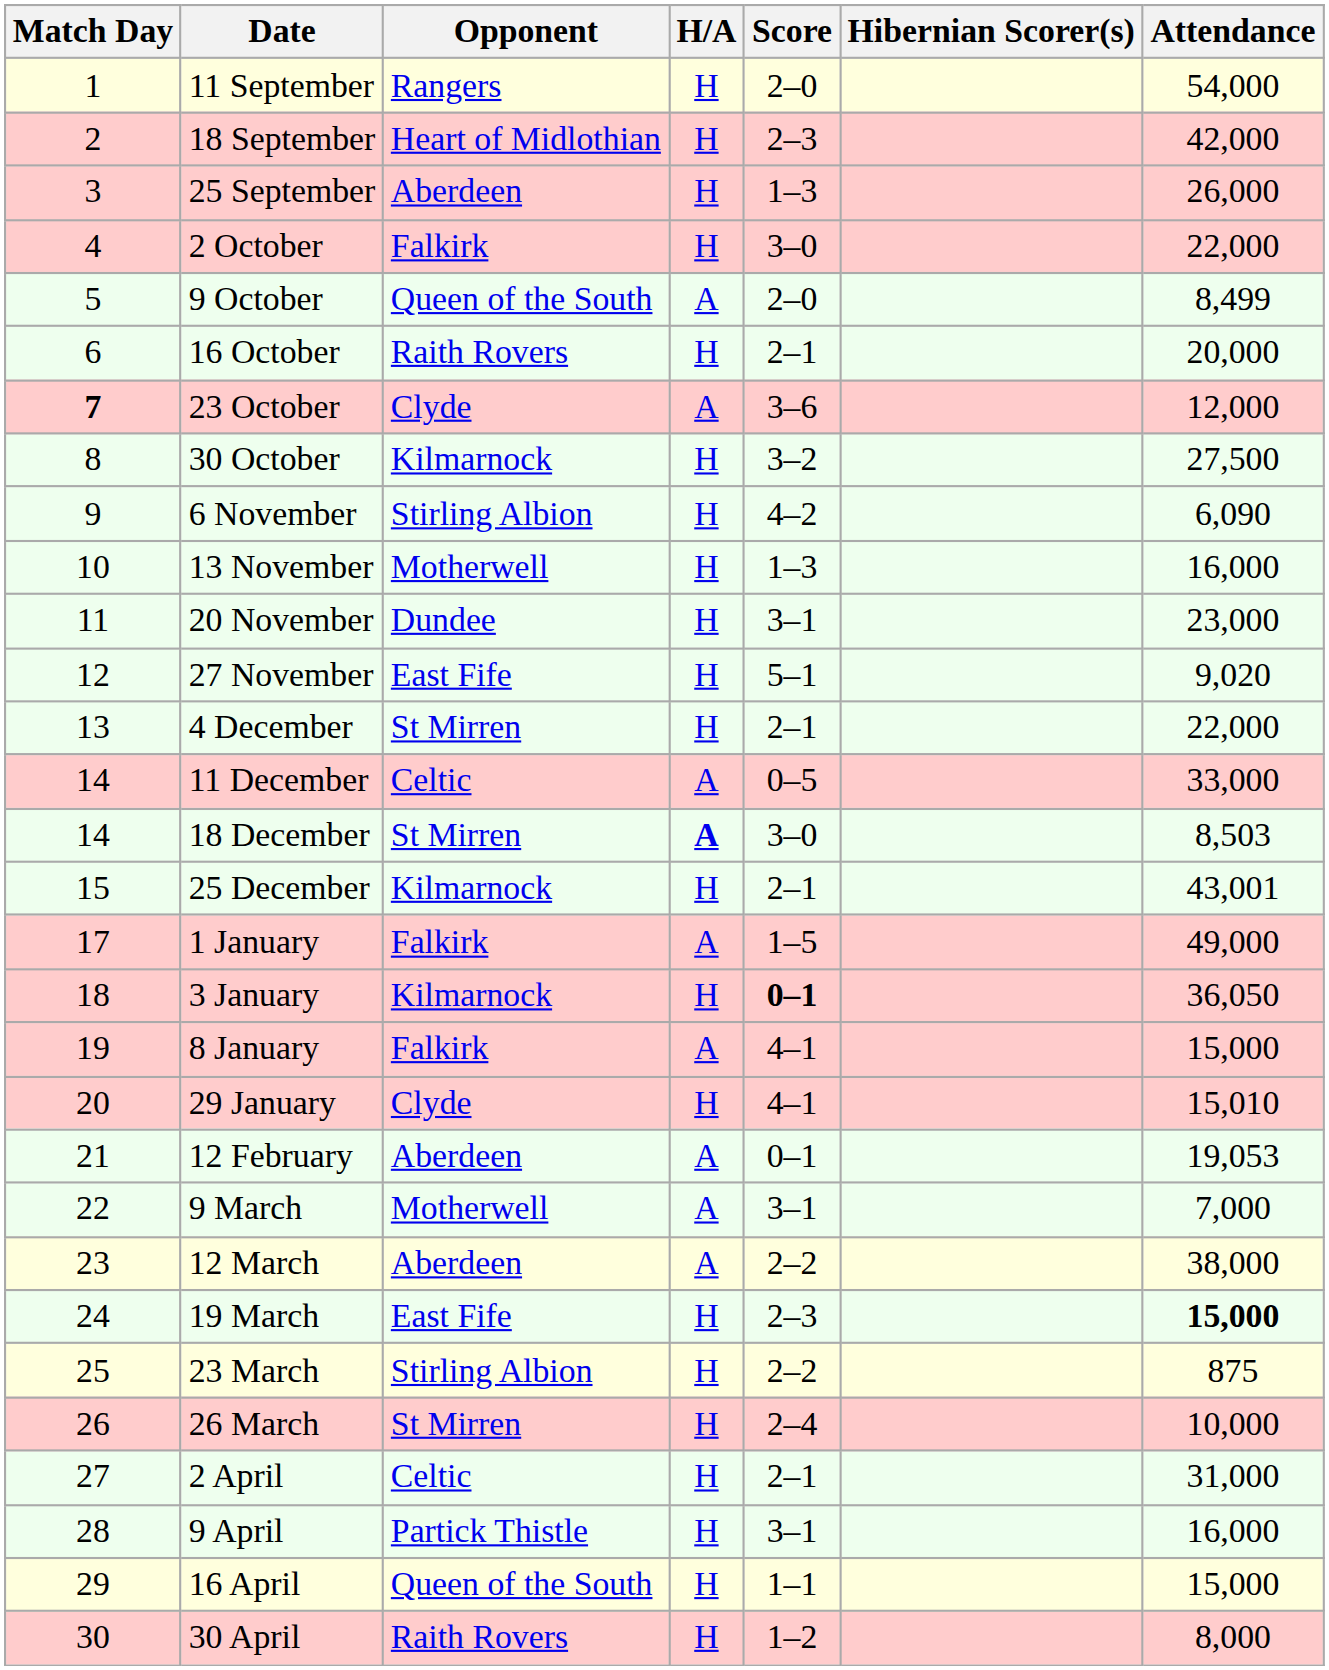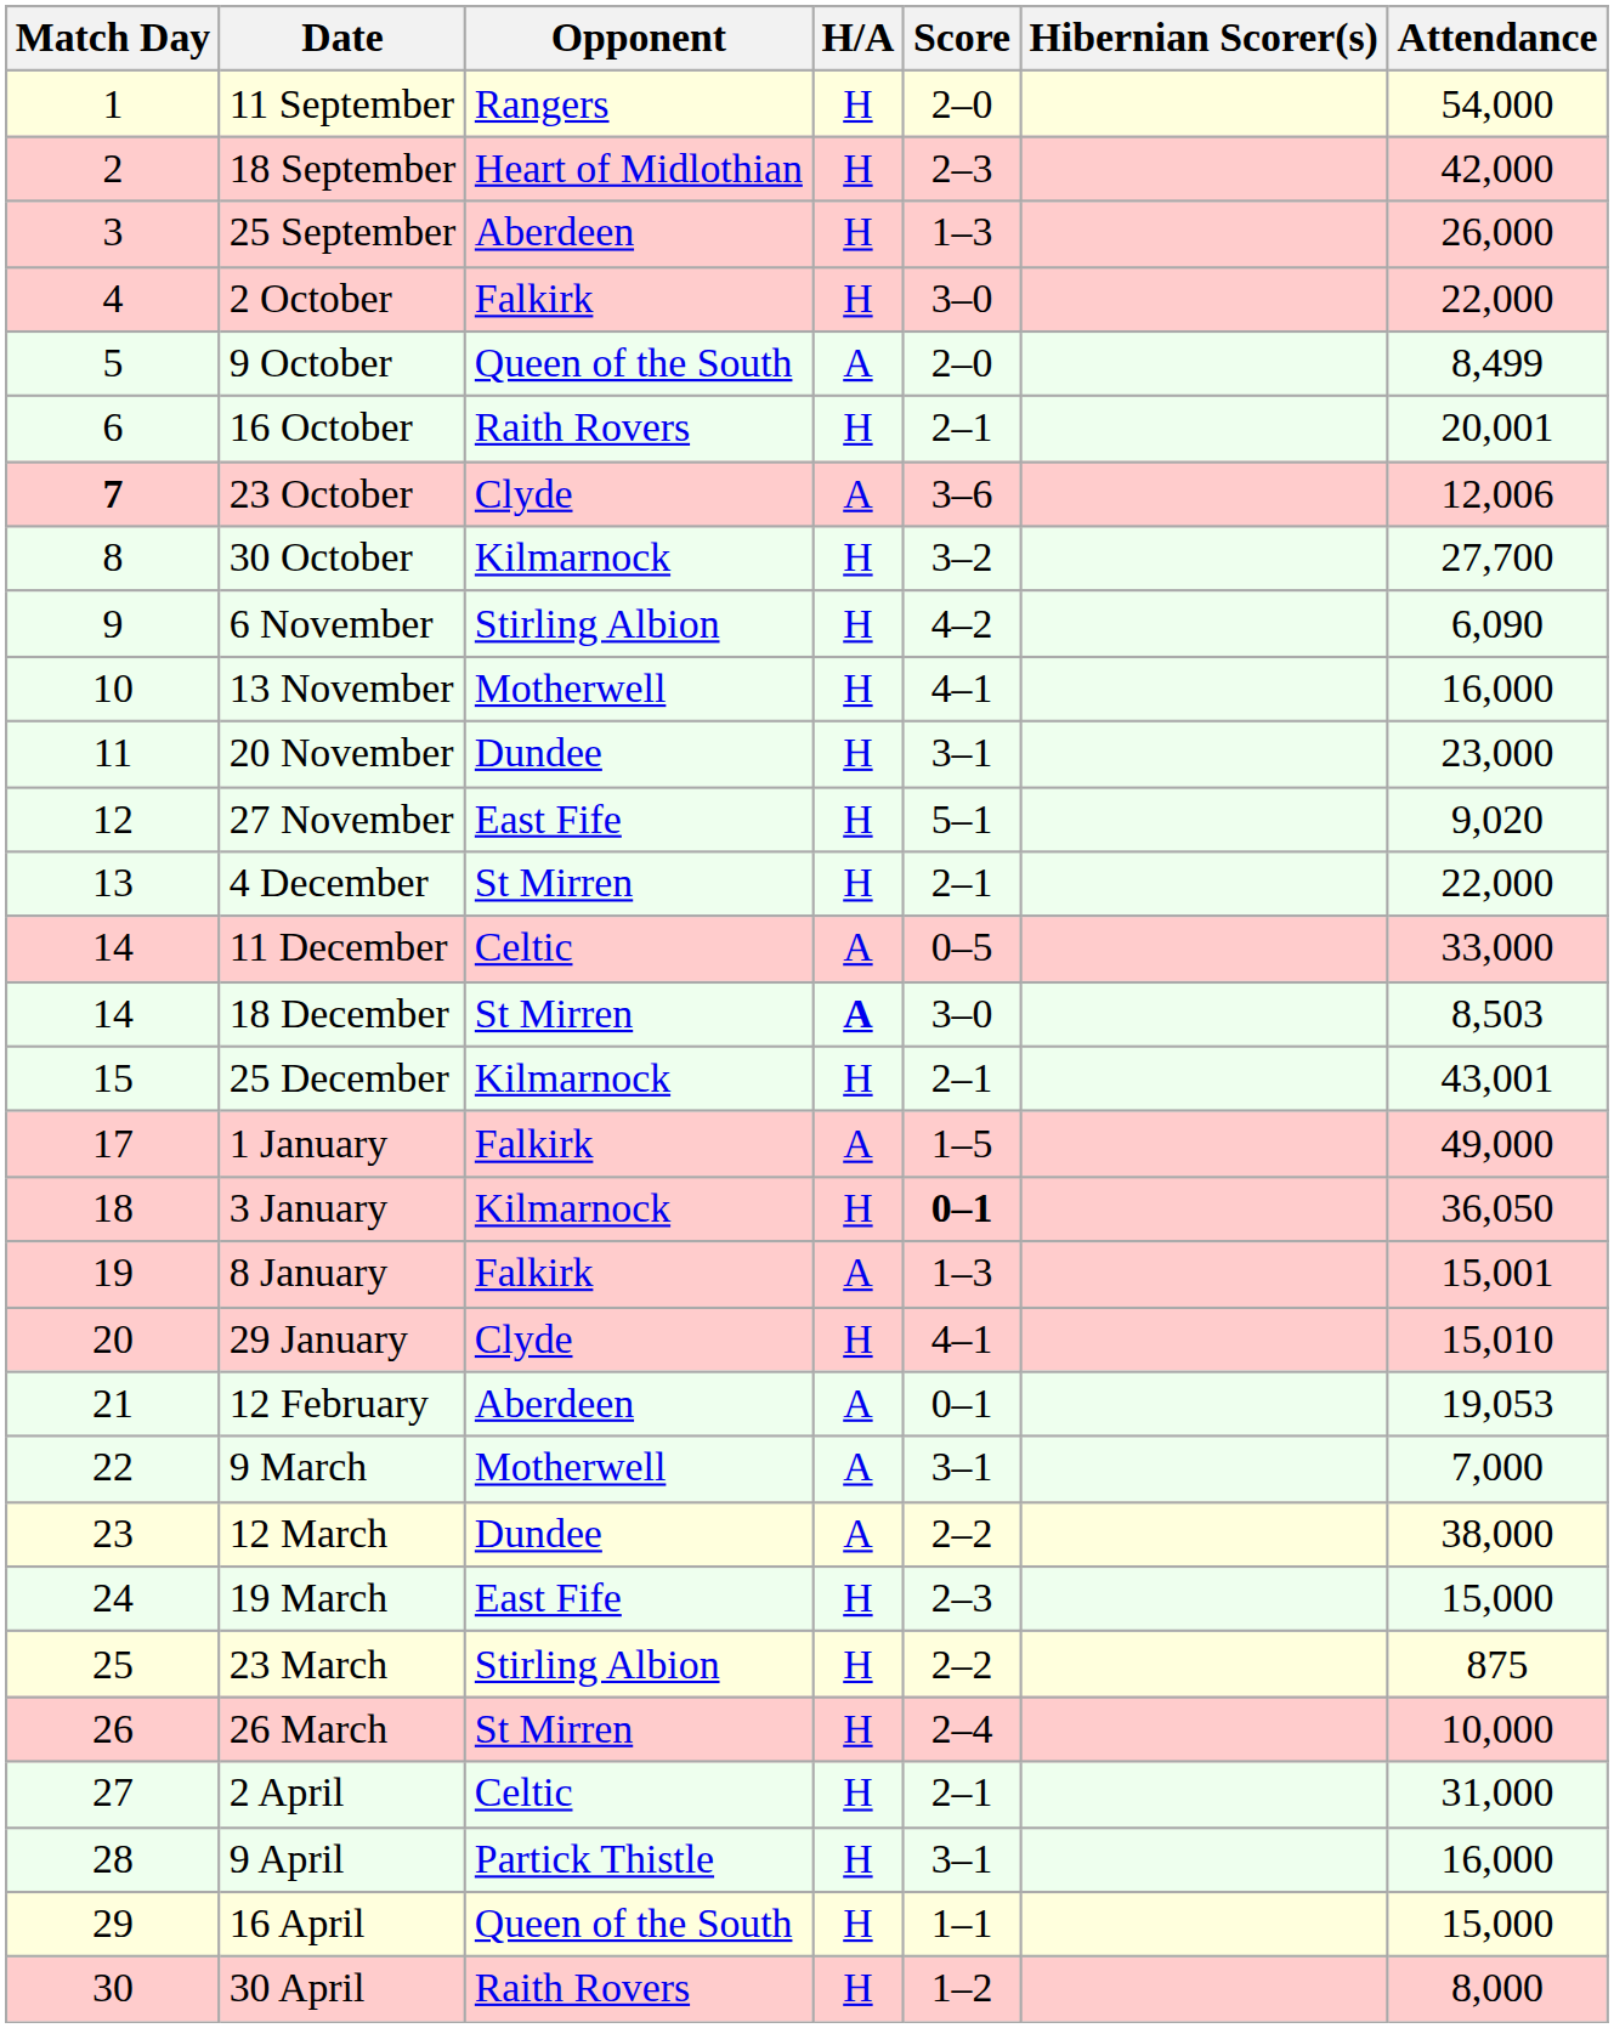16 October | Attendance: 20,000 -> 20,001
23 October | Attendance: 12,000 -> 12,006
30 October | Attendance: 27,500 -> 27,700
13 November | Score: 1–3 -> 4–1
8 January | Score: 4–1 -> 1–3
8 January | Attendance: 15,000 -> 15,001
12 March | Opponent: Aberdeen -> Dundee
19 March | Attendance: bold -> normal
